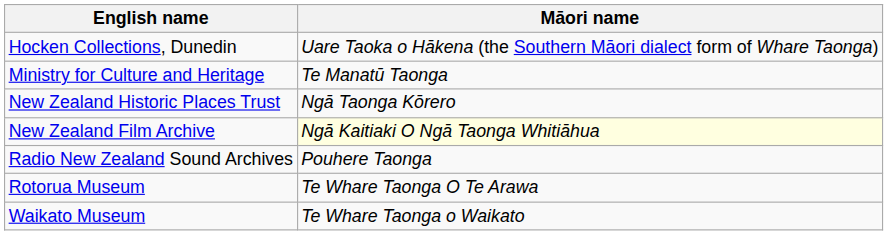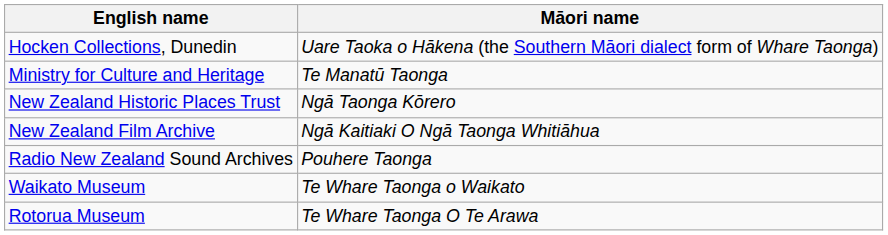New Zealand Film Archive | Māori name: lightyellow background -> no background
rows swapped: Rotorua Museum <-> Waikato Museum
